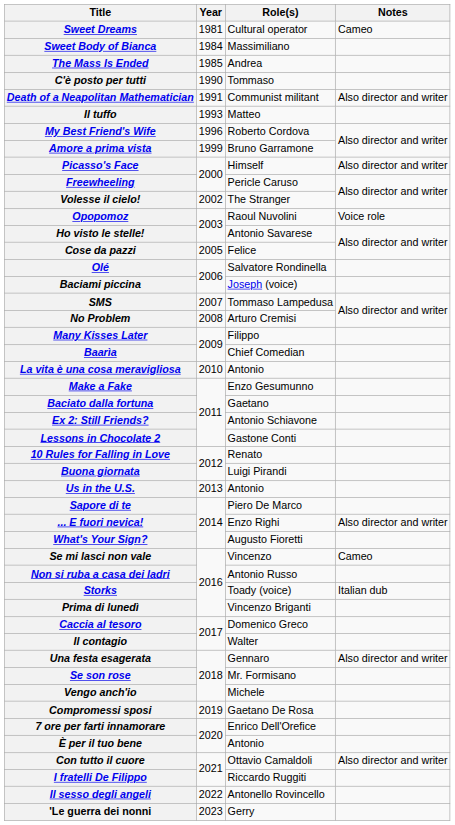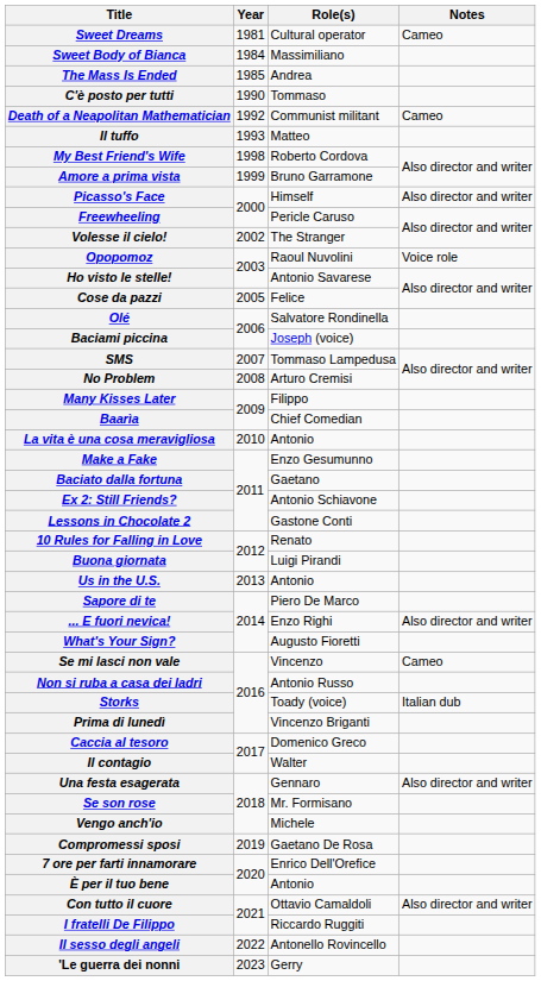Death of a Neapolitan Mathematician | Year: 1991 -> 1992
Death of a Neapolitan Mathematician | Notes: Also director and writer -> Cameo
My Best Friend's Wife | Year: 1996 -> 1998
